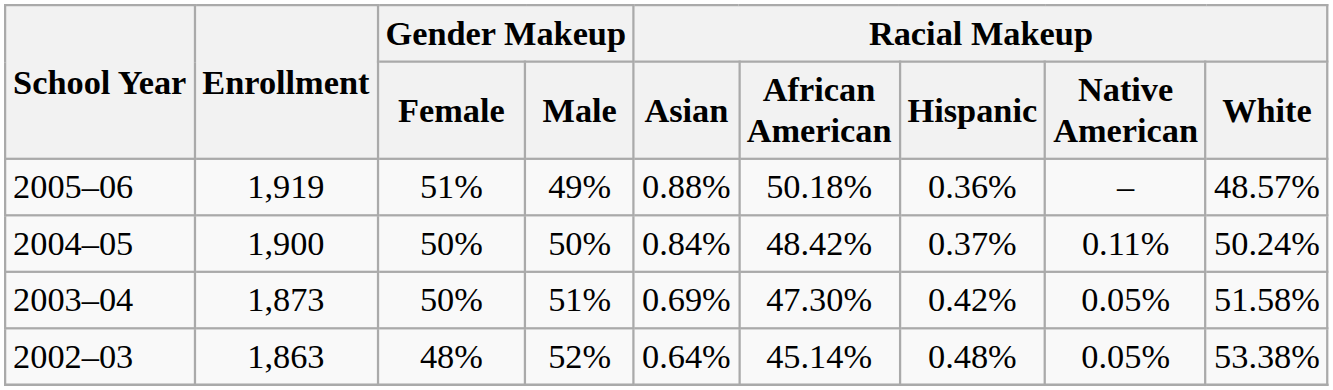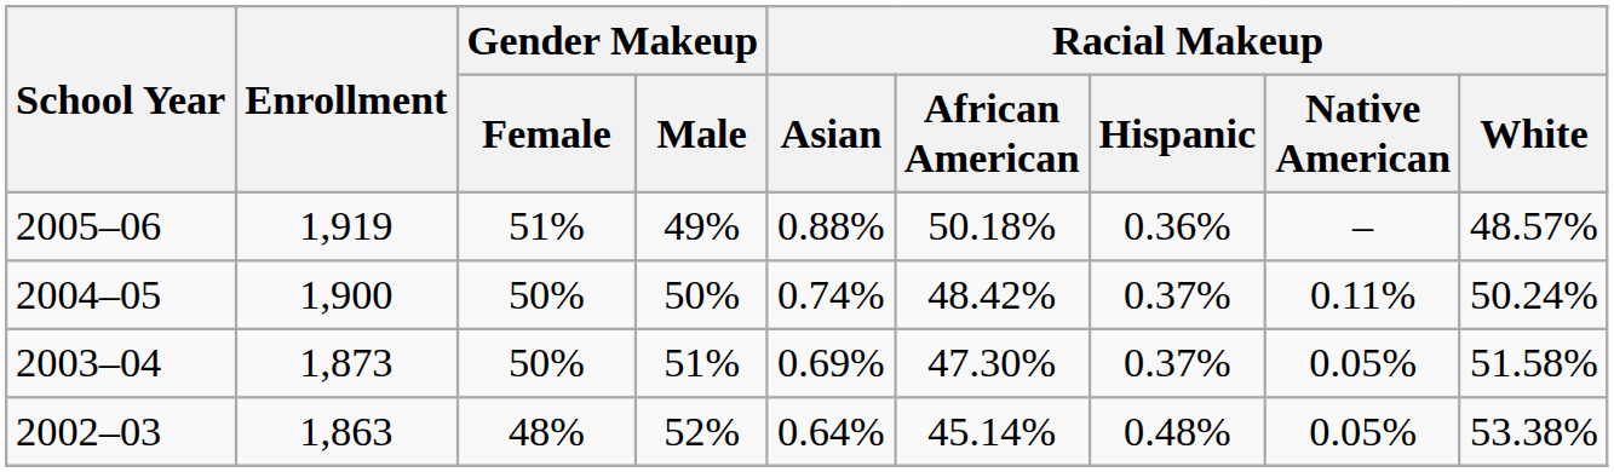2004–05 | Racial Makeup / Asian: 0.84% -> 0.74%
2003–04 | Racial Makeup / Hispanic: 0.42% -> 0.37%
